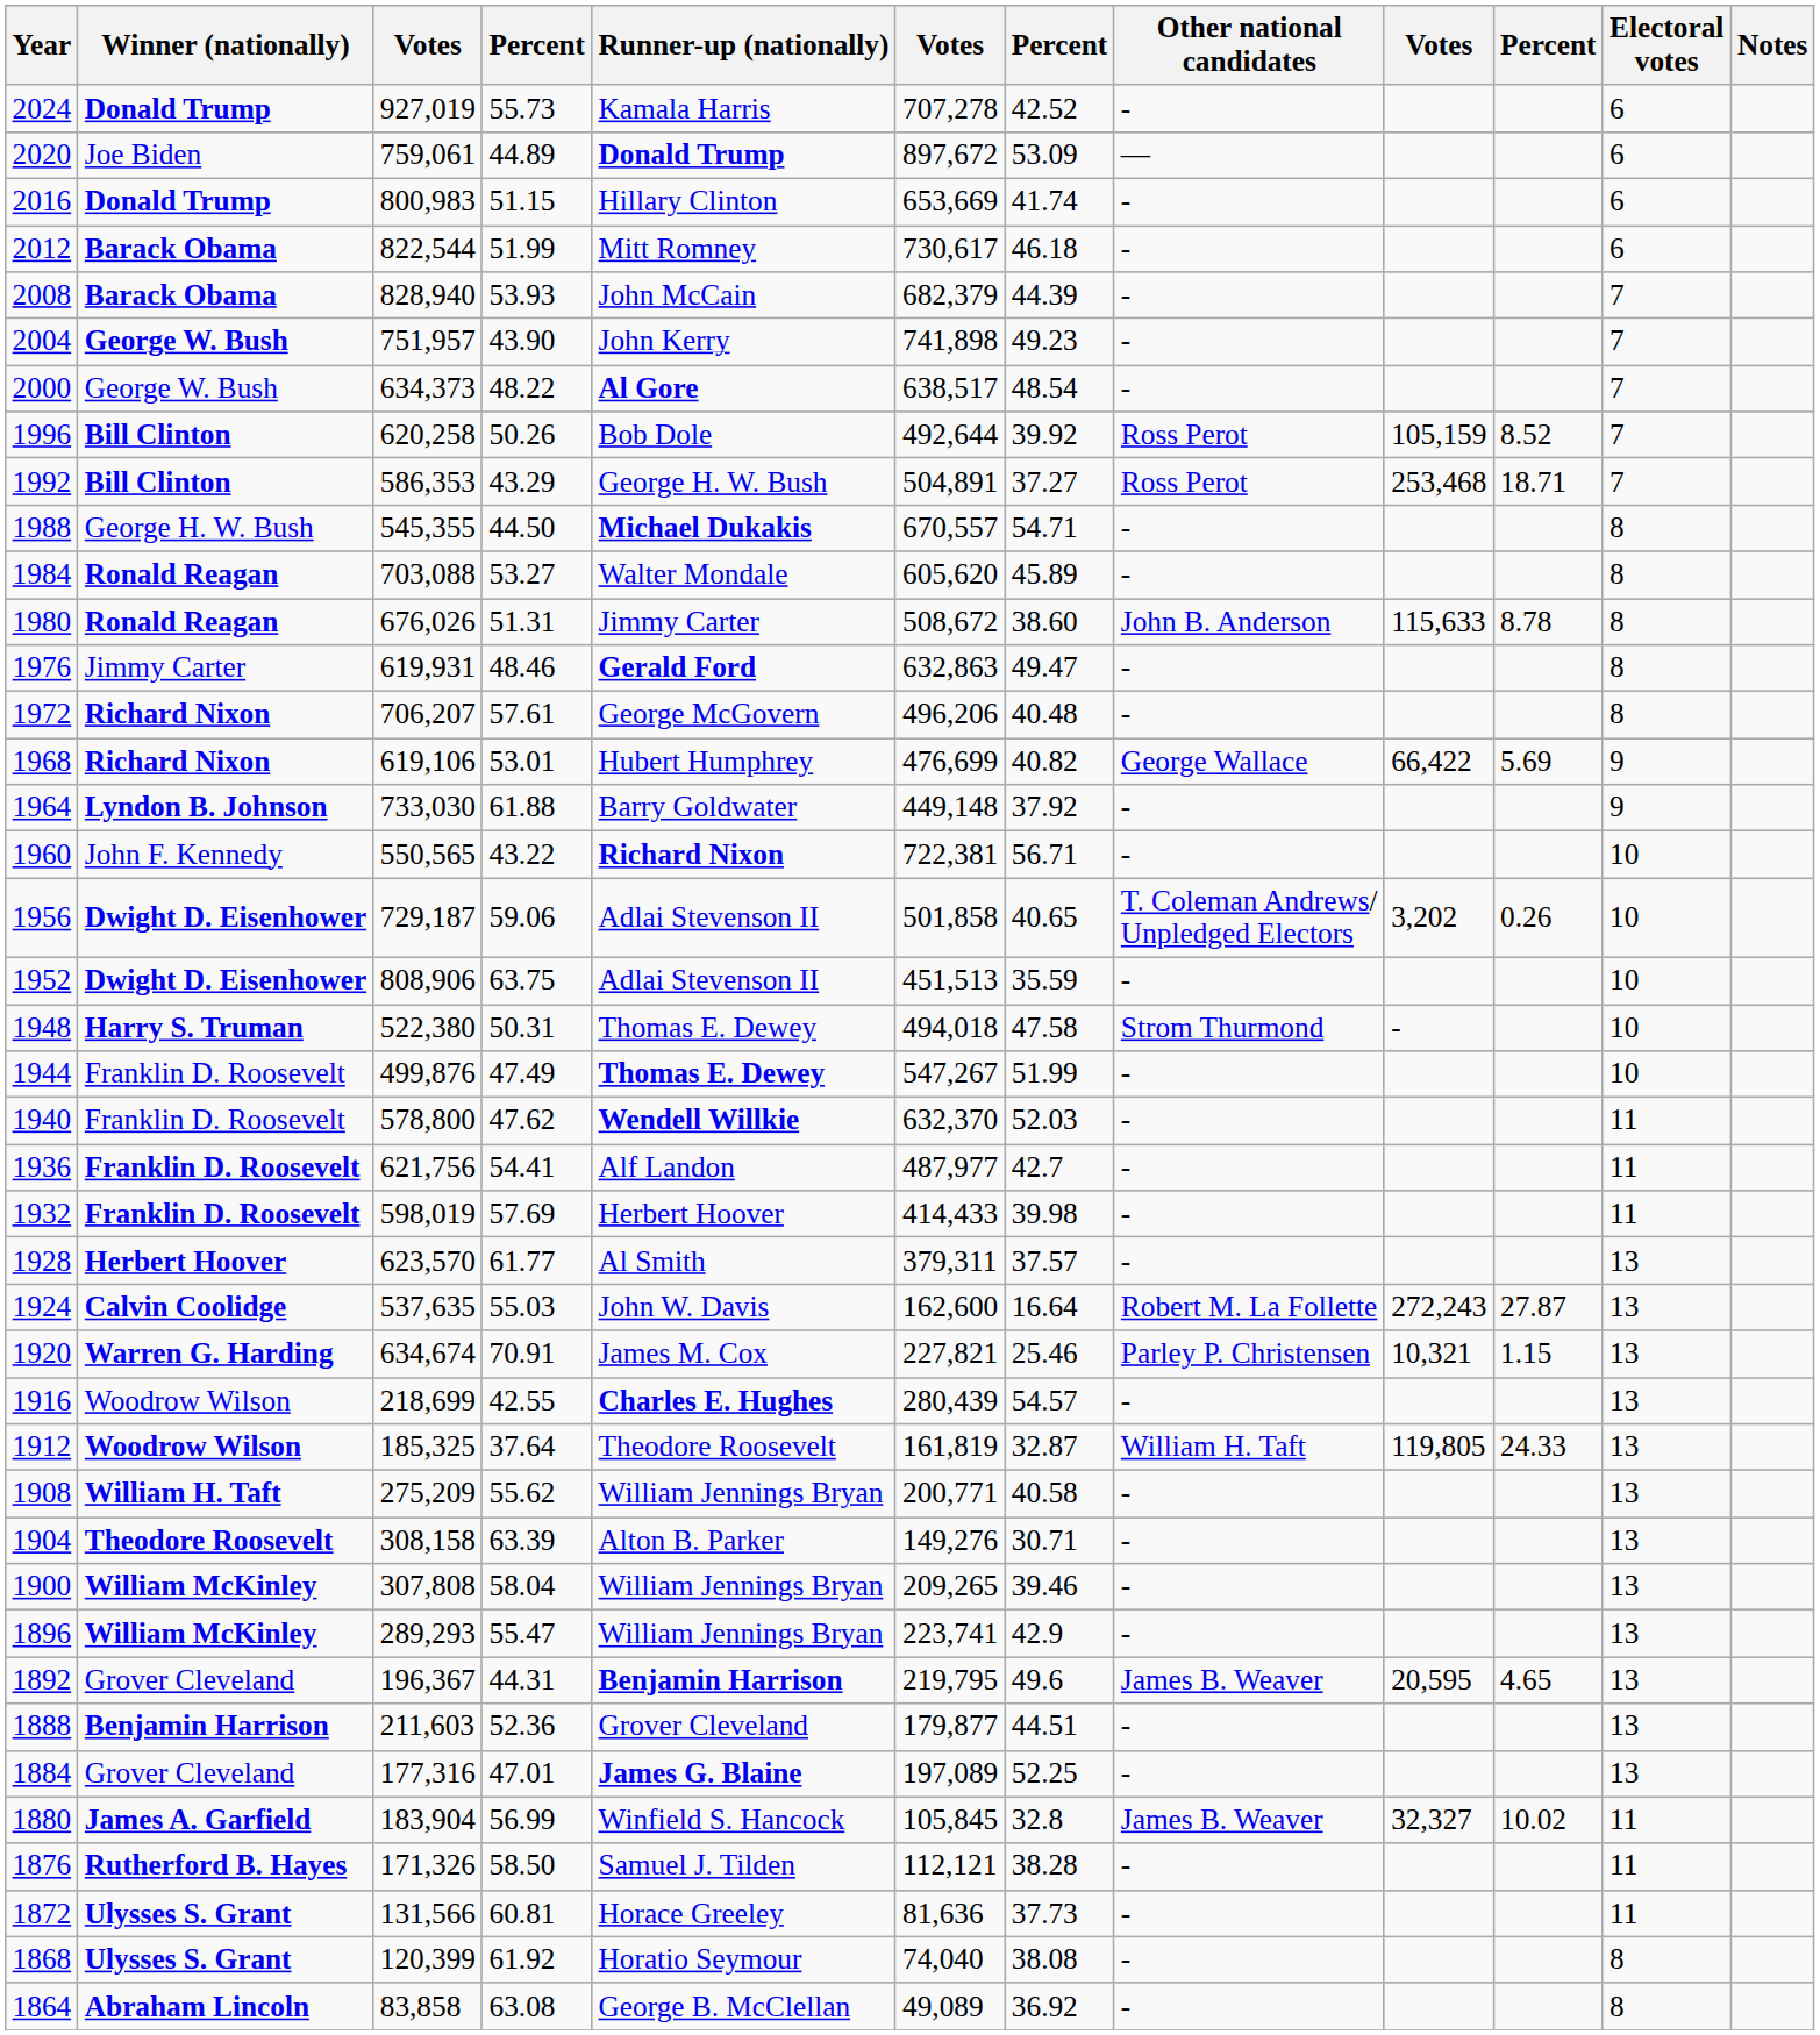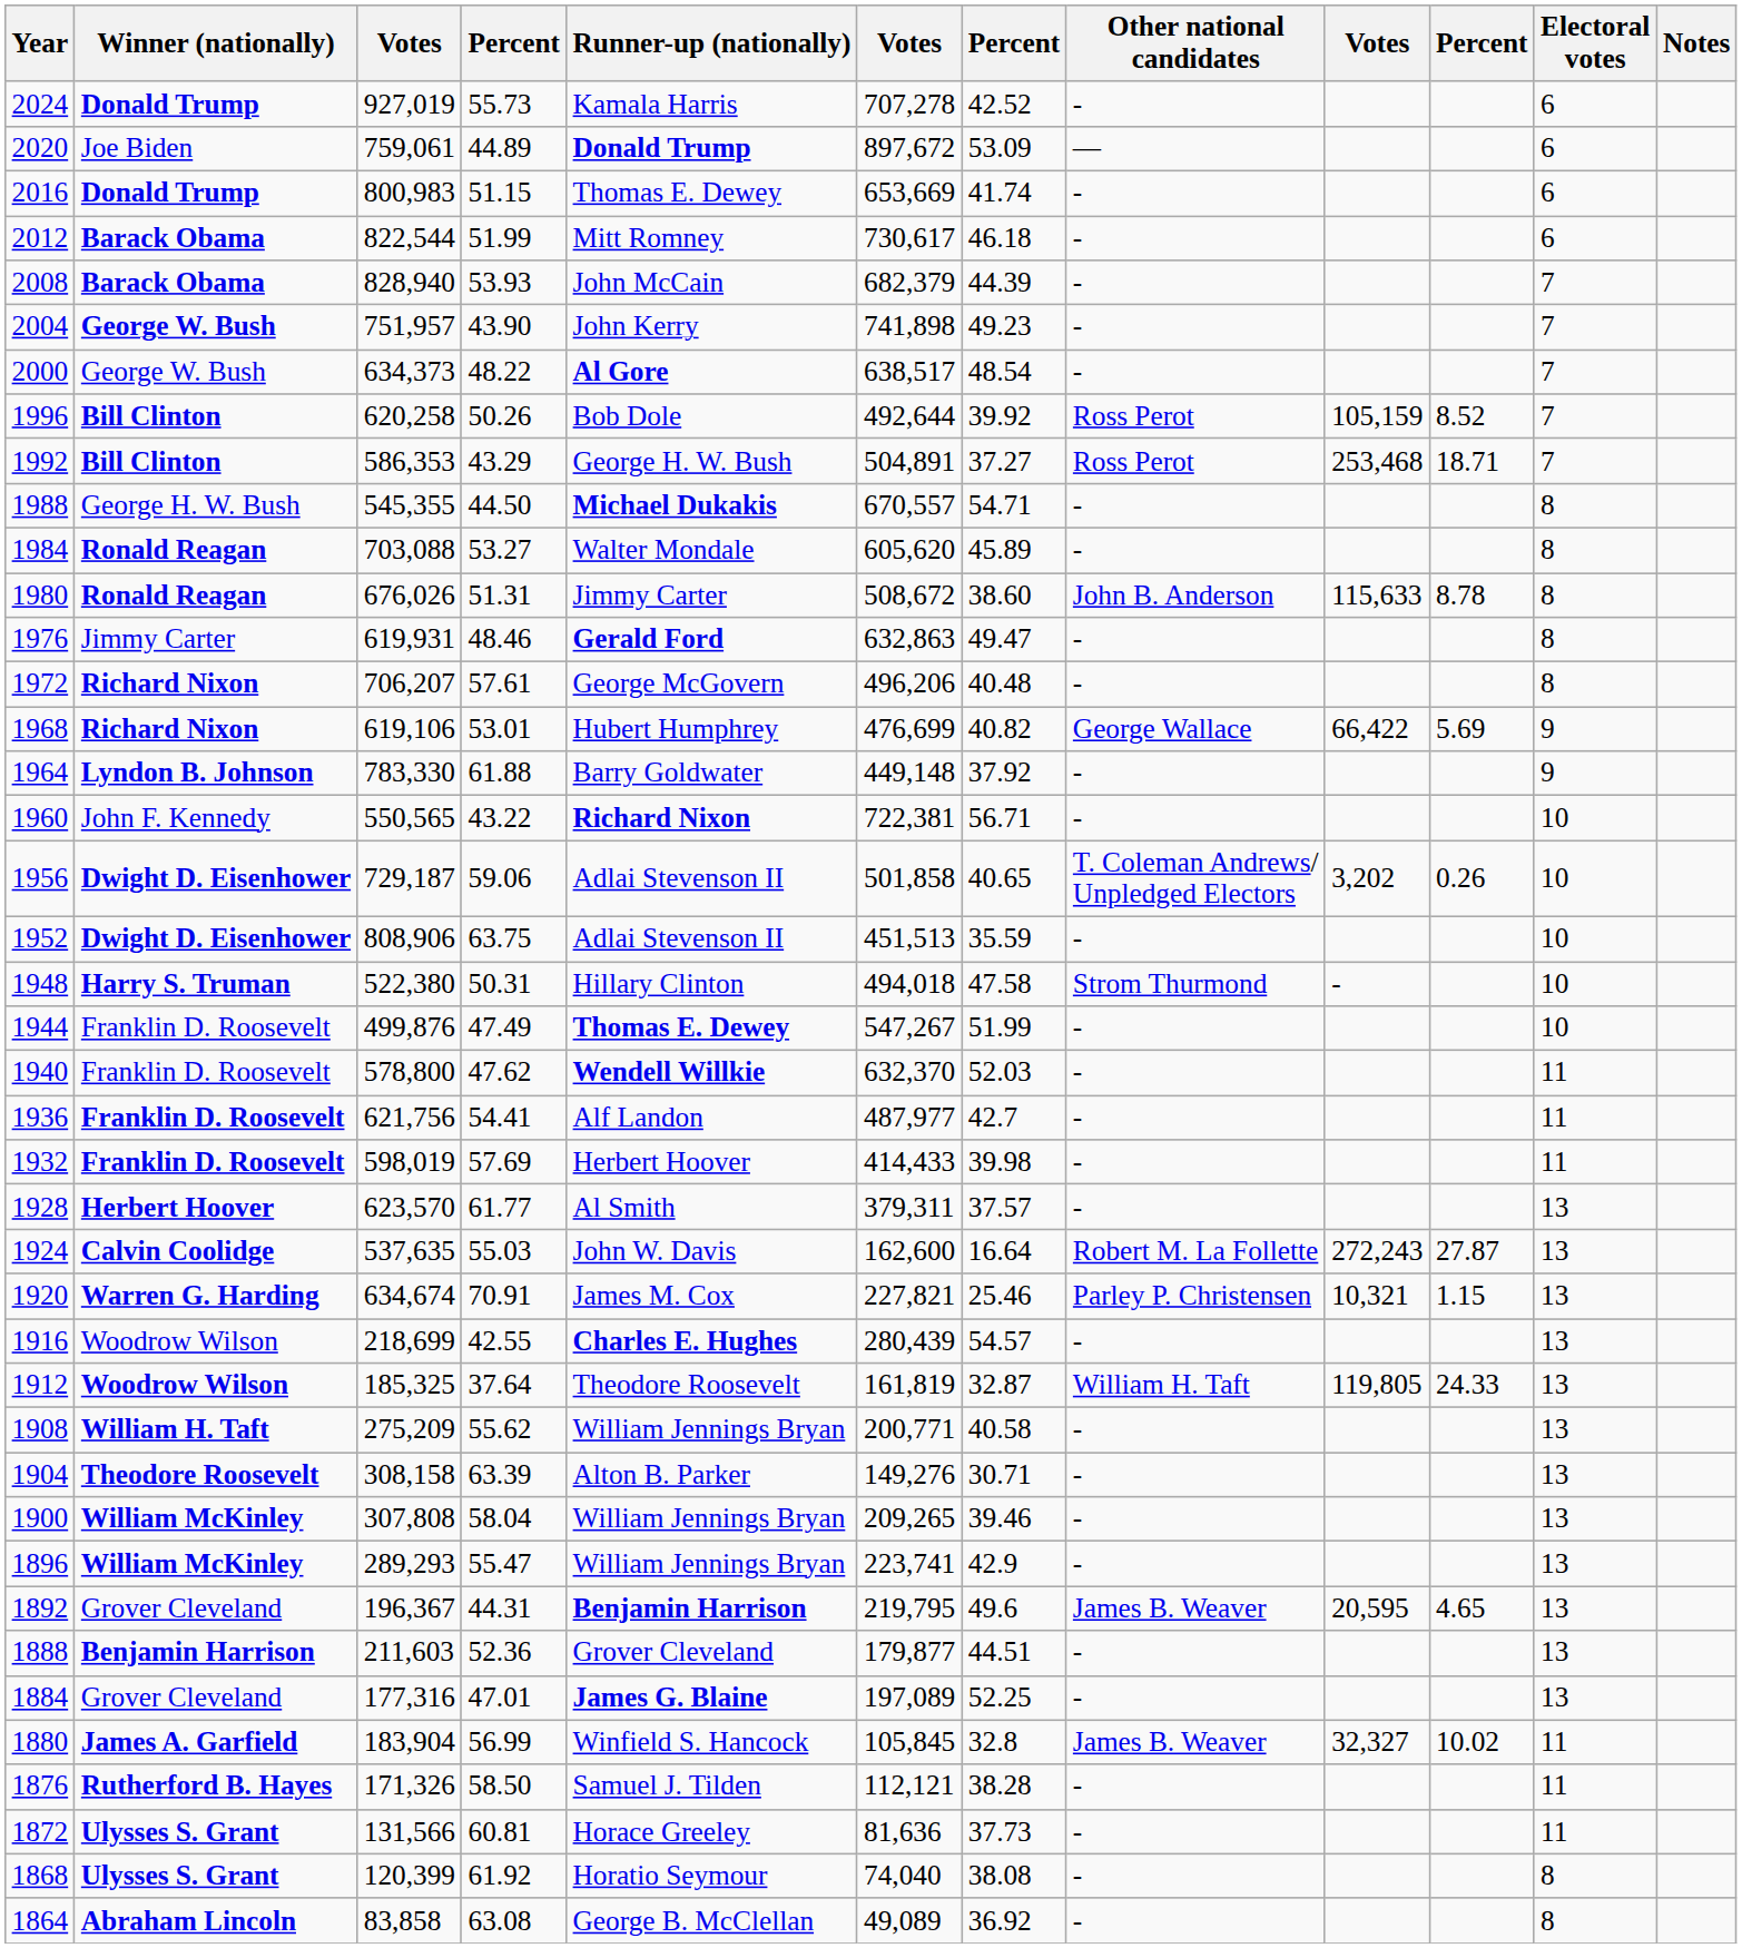2016 | Runner-up (nationally): Hillary Clinton -> Thomas E. Dewey
1964 | column 3: 733,030 -> 783,330
1948 | Runner-up (nationally): Thomas E. Dewey -> Hillary Clinton
